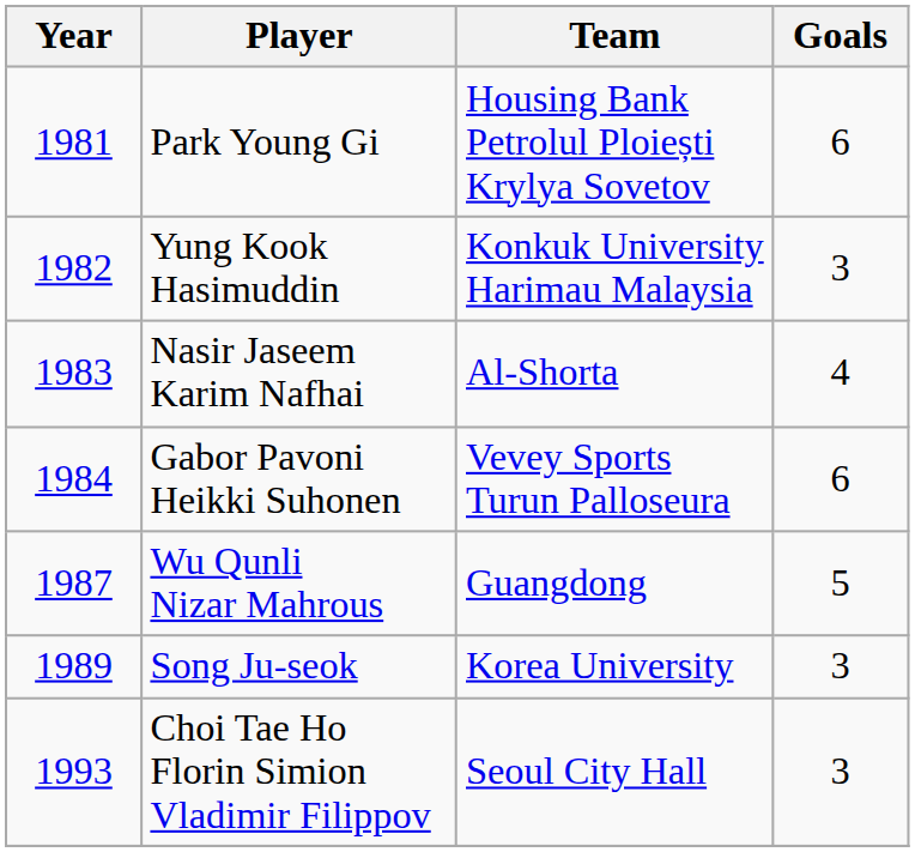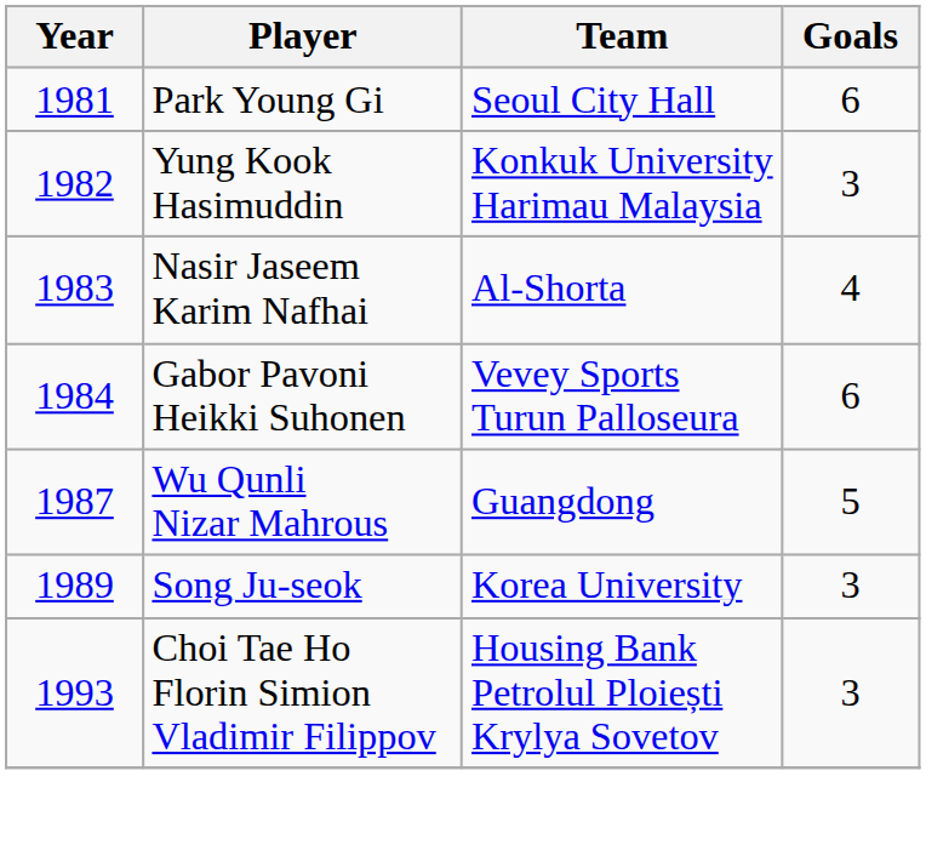Park Young Gi | Team: Housing Bank Petrolul Ploiești Krylya Sovetov -> Seoul City Hall
Choi Tae Ho Florin Simion Vladimir Filippov | Team: Seoul City Hall -> Housing Bank Petrolul Ploiești Krylya Sovetov
